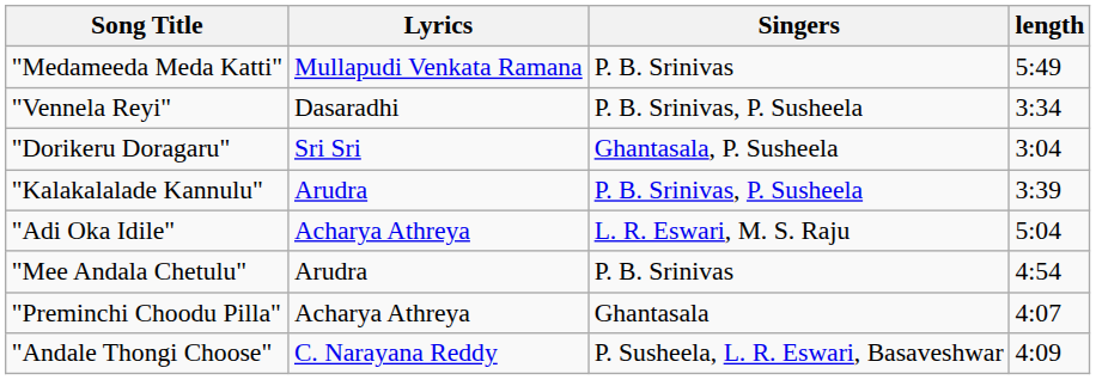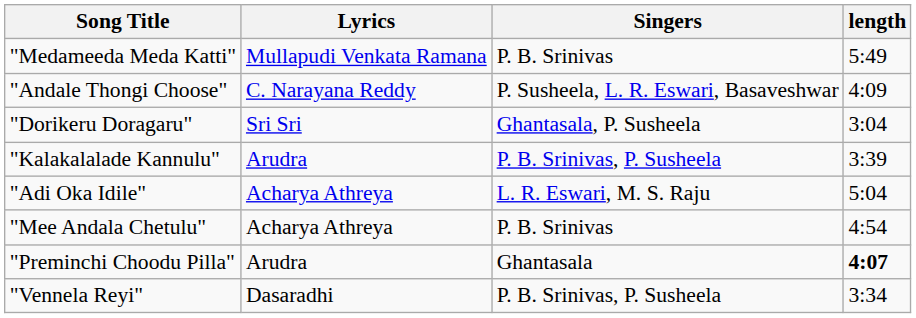rows swapped: "Andale Thongi Choose" <-> "Vennela Reyi"
"Mee Andala Chetulu" | Lyrics: Arudra -> Acharya Athreya
"Preminchi Choodu Pilla" | Lyrics: Acharya Athreya -> Arudra
"Preminchi Choodu Pilla" | length: normal -> bold
